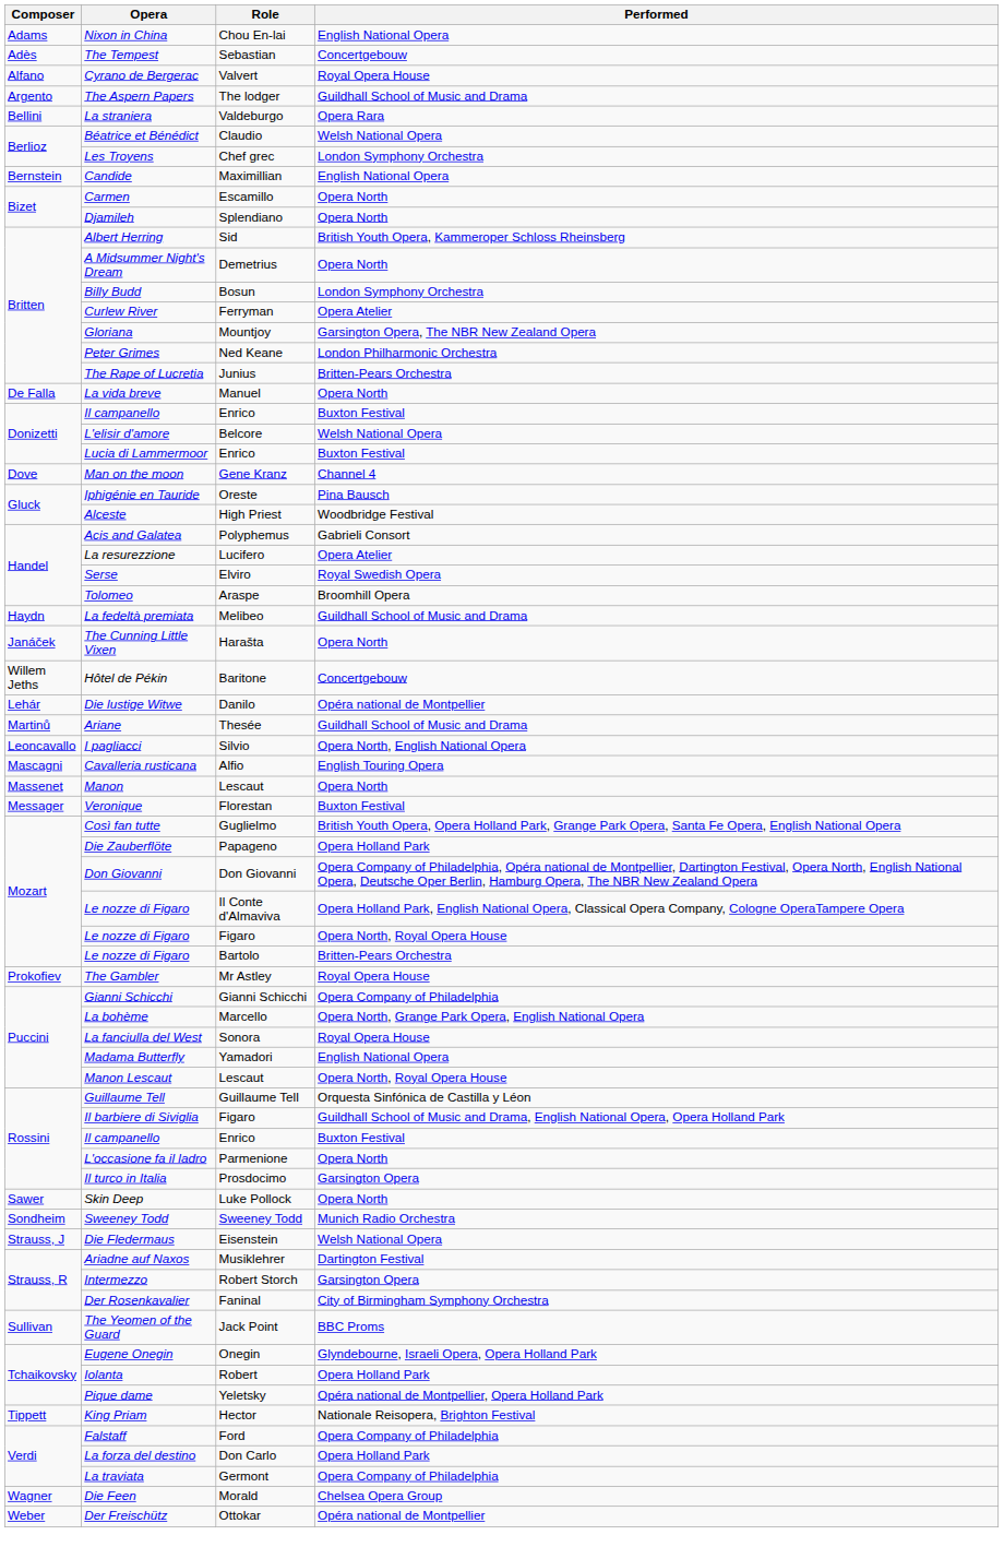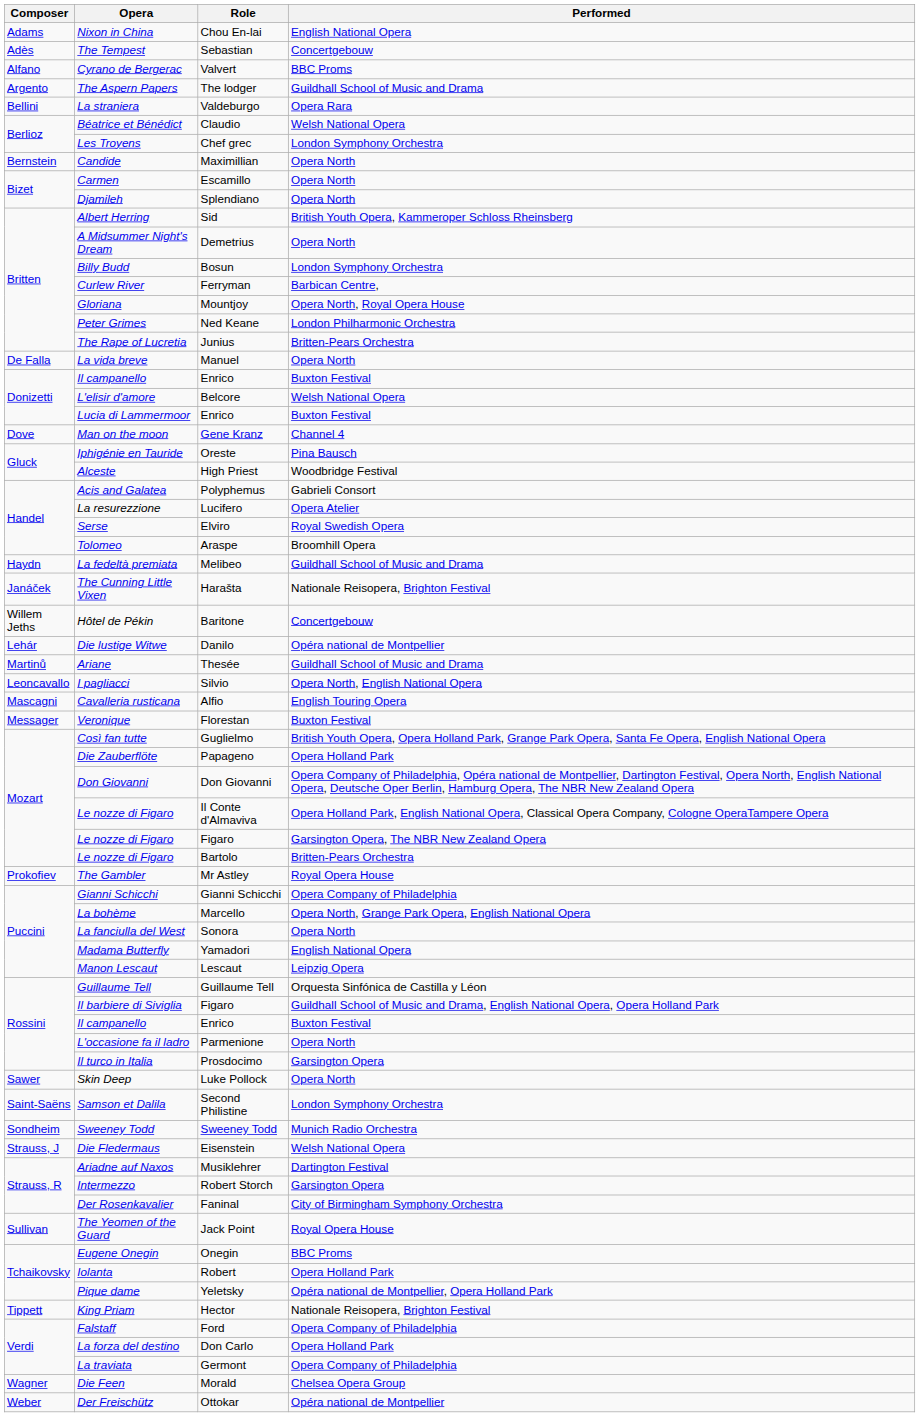Cyrano de Bergerac | Performed: Royal Opera House -> BBC Proms
Candide | Performed: English National Opera -> Opera North
Curlew River | Performed: Opera Atelier -> Barbican Centre,
Gloriana | Performed: Garsington Opera, The NBR New Zealand Opera -> Opera North, Royal Opera House
The Cunning Little Vixen | Performed: Opera North -> Nationale Reisopera, Brighton Festival
- row: Massenet | Manon | Lescaut | Opera North
Le nozze di Figaro / Figaro | Performed: Opera North, Royal Opera House -> Garsington Opera, The NBR New Zealand Opera
La fanciulla del West | Performed: Royal Opera House -> Opera North
Manon Lescaut | Performed: Opera North, Royal Opera House -> Leipzig Opera
+ row: Saint-Saëns | Samson et Dalila | Second Philistine | London Symphony Orchestra
The Yeomen of the Guard | Performed: BBC Proms -> Royal Opera House
Eugene Onegin | Performed: Glyndebourne, Israeli Opera, Opera Holland Park -> BBC Proms
